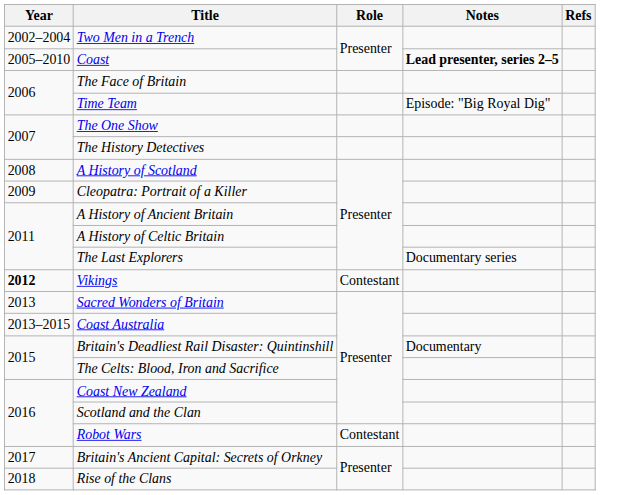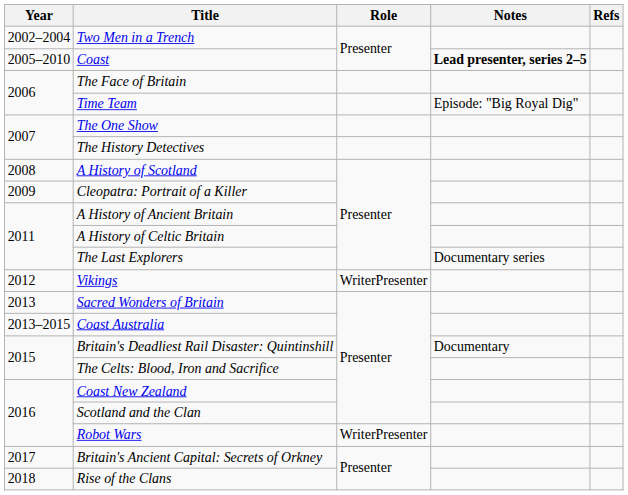Vikings | Year: bold -> normal
Vikings | Role: Contestant -> WriterPresenter
Robot Wars | Role: Contestant -> WriterPresenter
